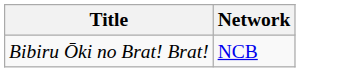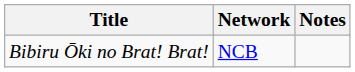+ column: Notes
